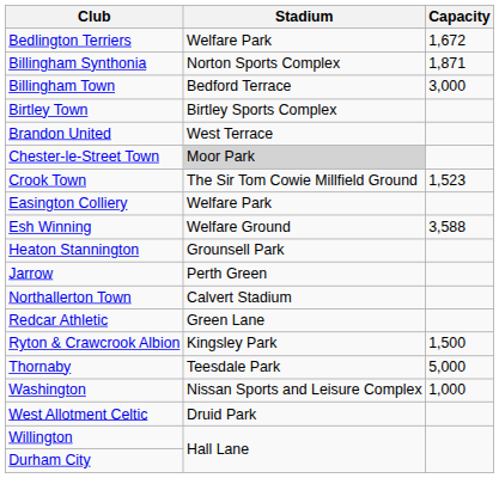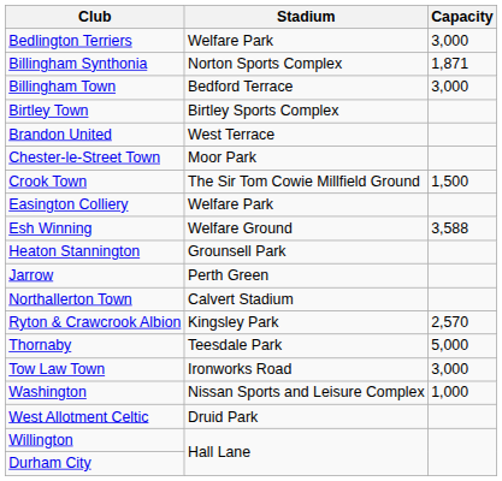Bedlington Terriers | Capacity: 1,672 -> 3,000
Chester-le-Street Town | Stadium: lightgrey background -> no background
Crook Town | Capacity: 1,523 -> 1,500
- row: Redcar Athletic | Green Lane
Ryton & Crawcrook Albion | Capacity: 1,500 -> 2,570
+ row: Tow Law Town | Ironworks Road | 3,000
